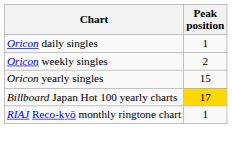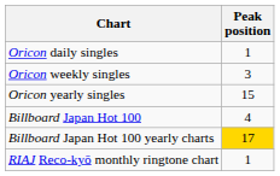Oricon weekly singles | Peak position: 2 -> 3
+ row: Billboard Japan Hot 100 | 4
